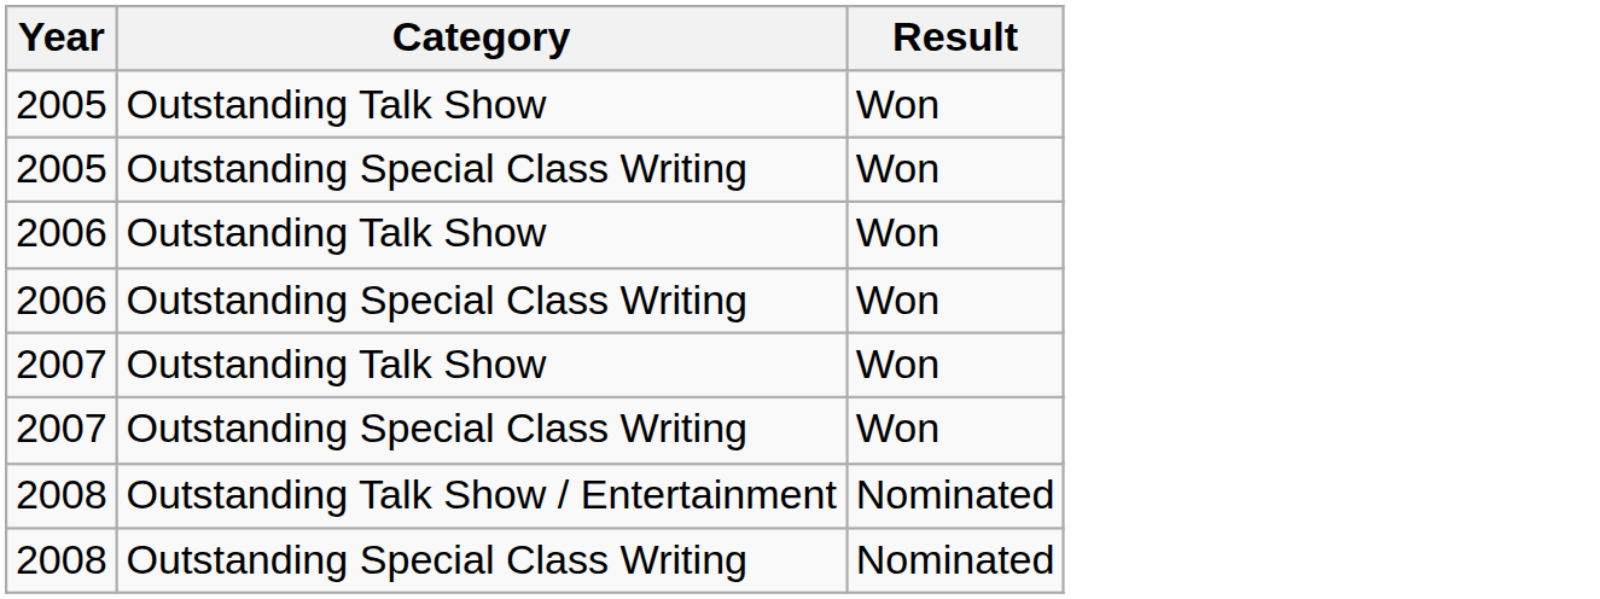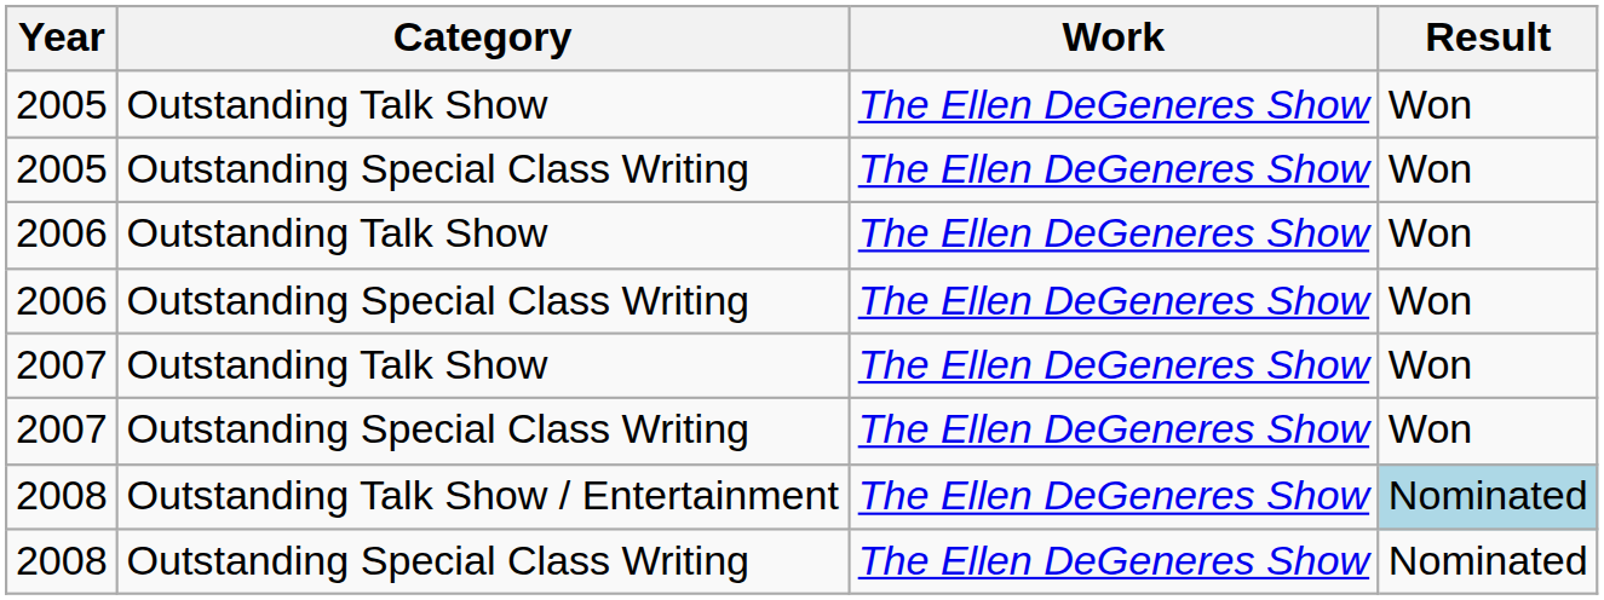+ column: Work | The Ellen DeGeneres Show | The Ellen DeGeneres Show | The Ellen DeGeneres Show | The Ellen DeGeneres Show | The Ellen DeGeneres Show | The Ellen DeGeneres Show | The Ellen DeGeneres Show | The Ellen DeGeneres Show
2008 / Outstanding Talk Show / Entertainment | Result: no background -> lightblue background
